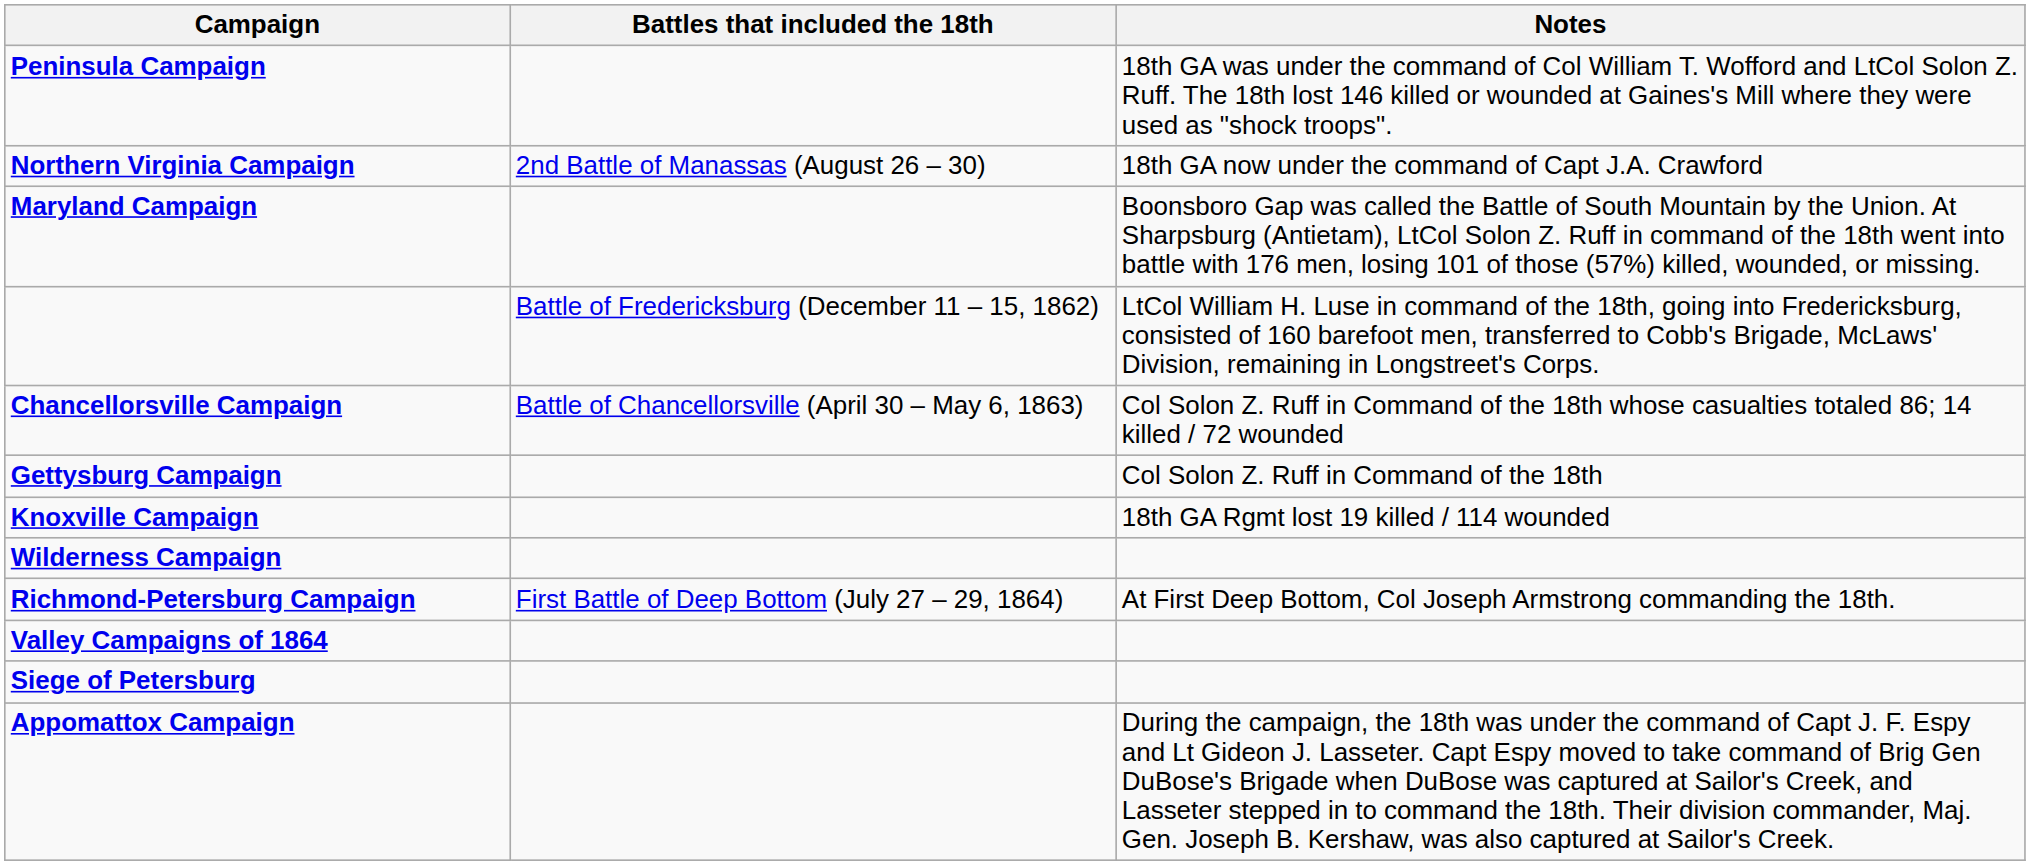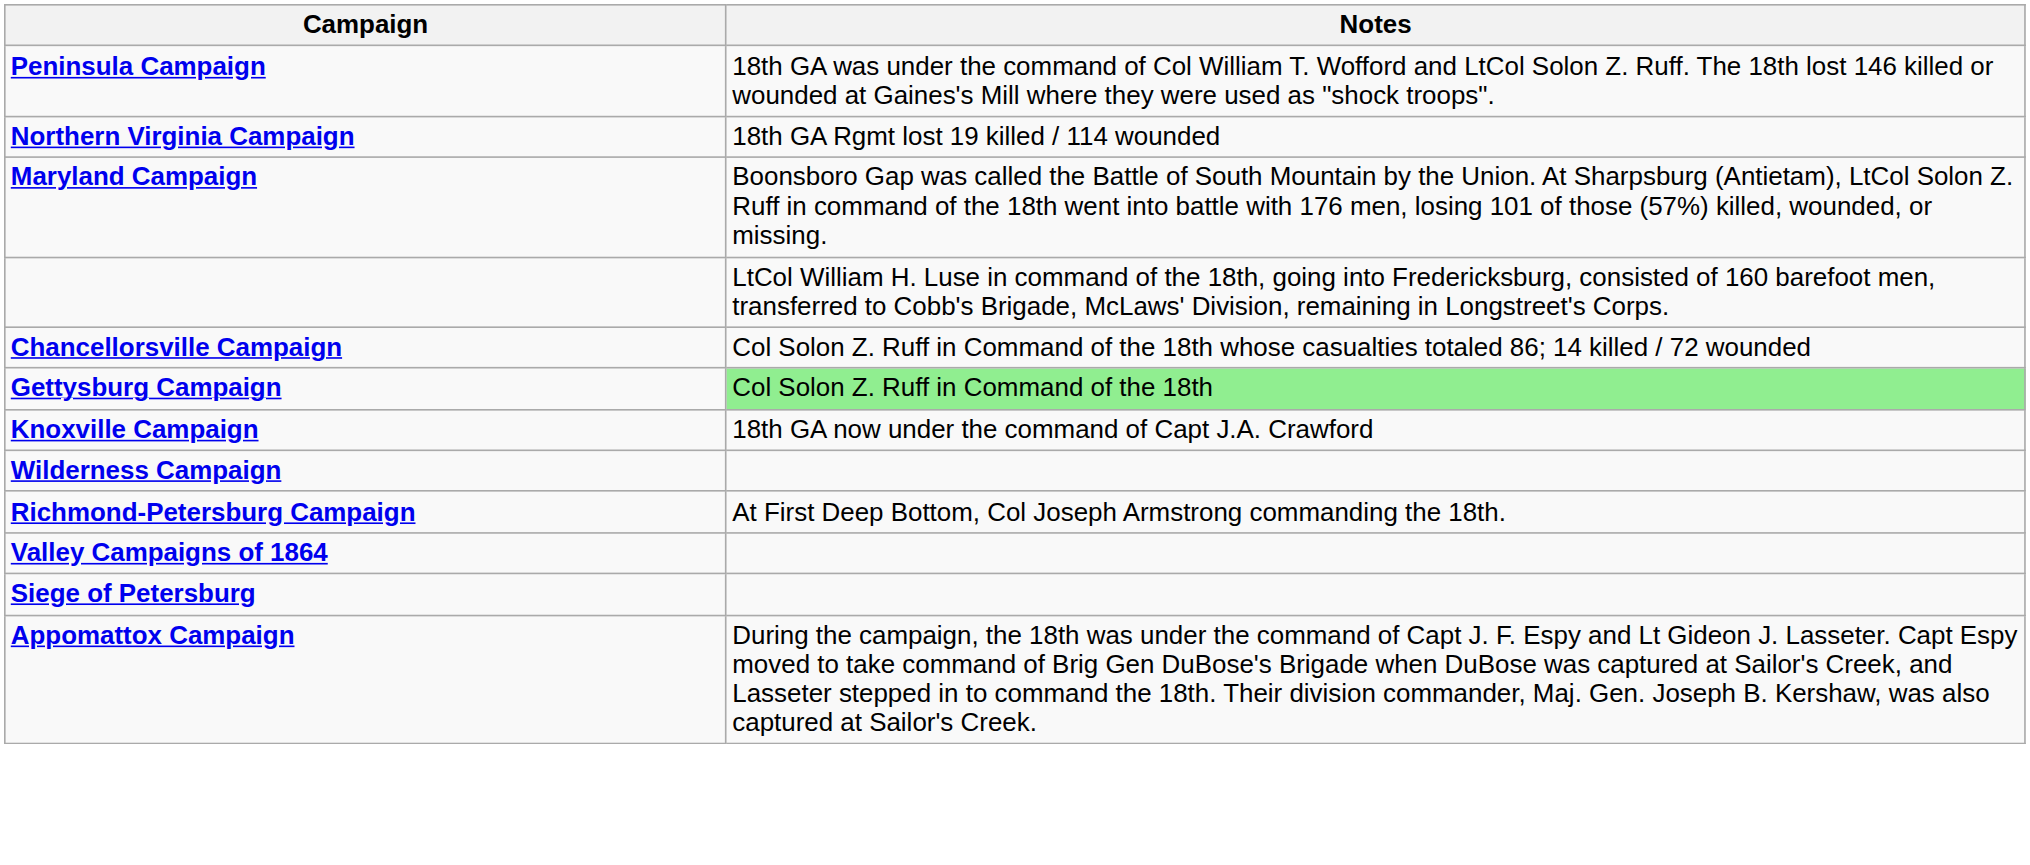- column: Battles that included the 18th | 2nd Battle of Manassas (August 26 – 30) | Battle of Fredericksburg (December 11 – 15, 1862) | Battle of Chancellorsville (April 30 – May 6, 1863) | First Battle of Deep Bottom (July 27 – 29, 1864)
Northern Virginia Campaign | Notes: 18th GA now under the command of Capt J.A. Crawford -> 18th GA Rgmt lost 19 killed / 114 wounded
Gettysburg Campaign | Notes: no background -> lightgreen background
Knoxville Campaign | Notes: 18th GA Rgmt lost 19 killed / 114 wounded -> 18th GA now under the command of Capt J.A. Crawford
